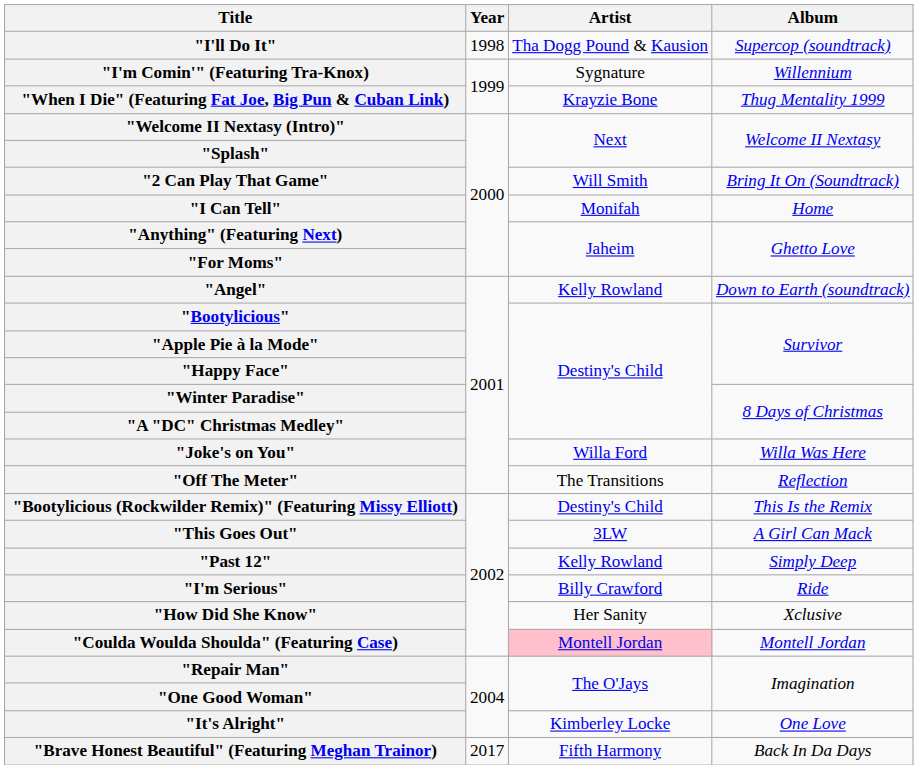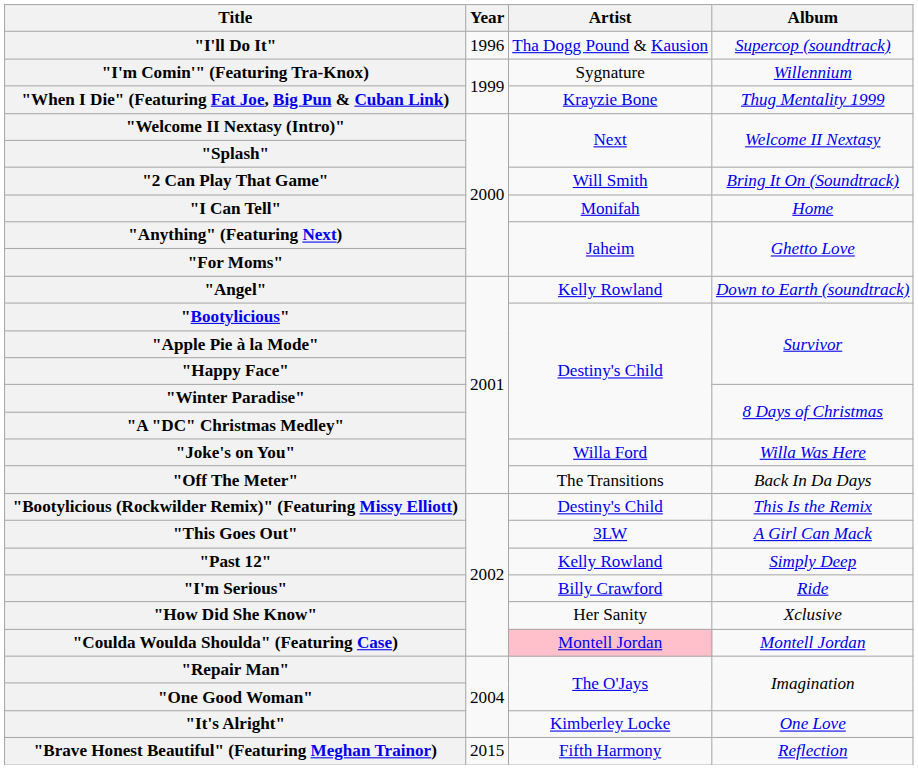"I'll Do It" | Year: 1998 -> 1996
"Off The Meter" | Album: Reflection -> Back In Da Days
"Brave Honest Beautiful" (Featuring Meghan Trainor) | Year: 2017 -> 2015
"Brave Honest Beautiful" (Featuring Meghan Trainor) | Album: Back In Da Days -> Reflection
